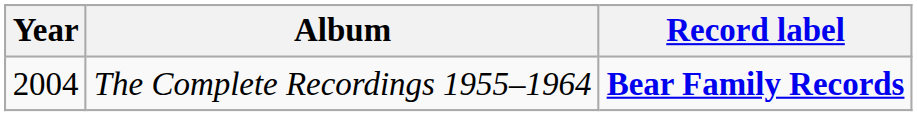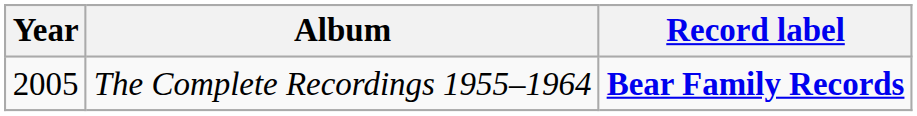The Complete Recordings 1955–1964 | Year: 2004 -> 2005
